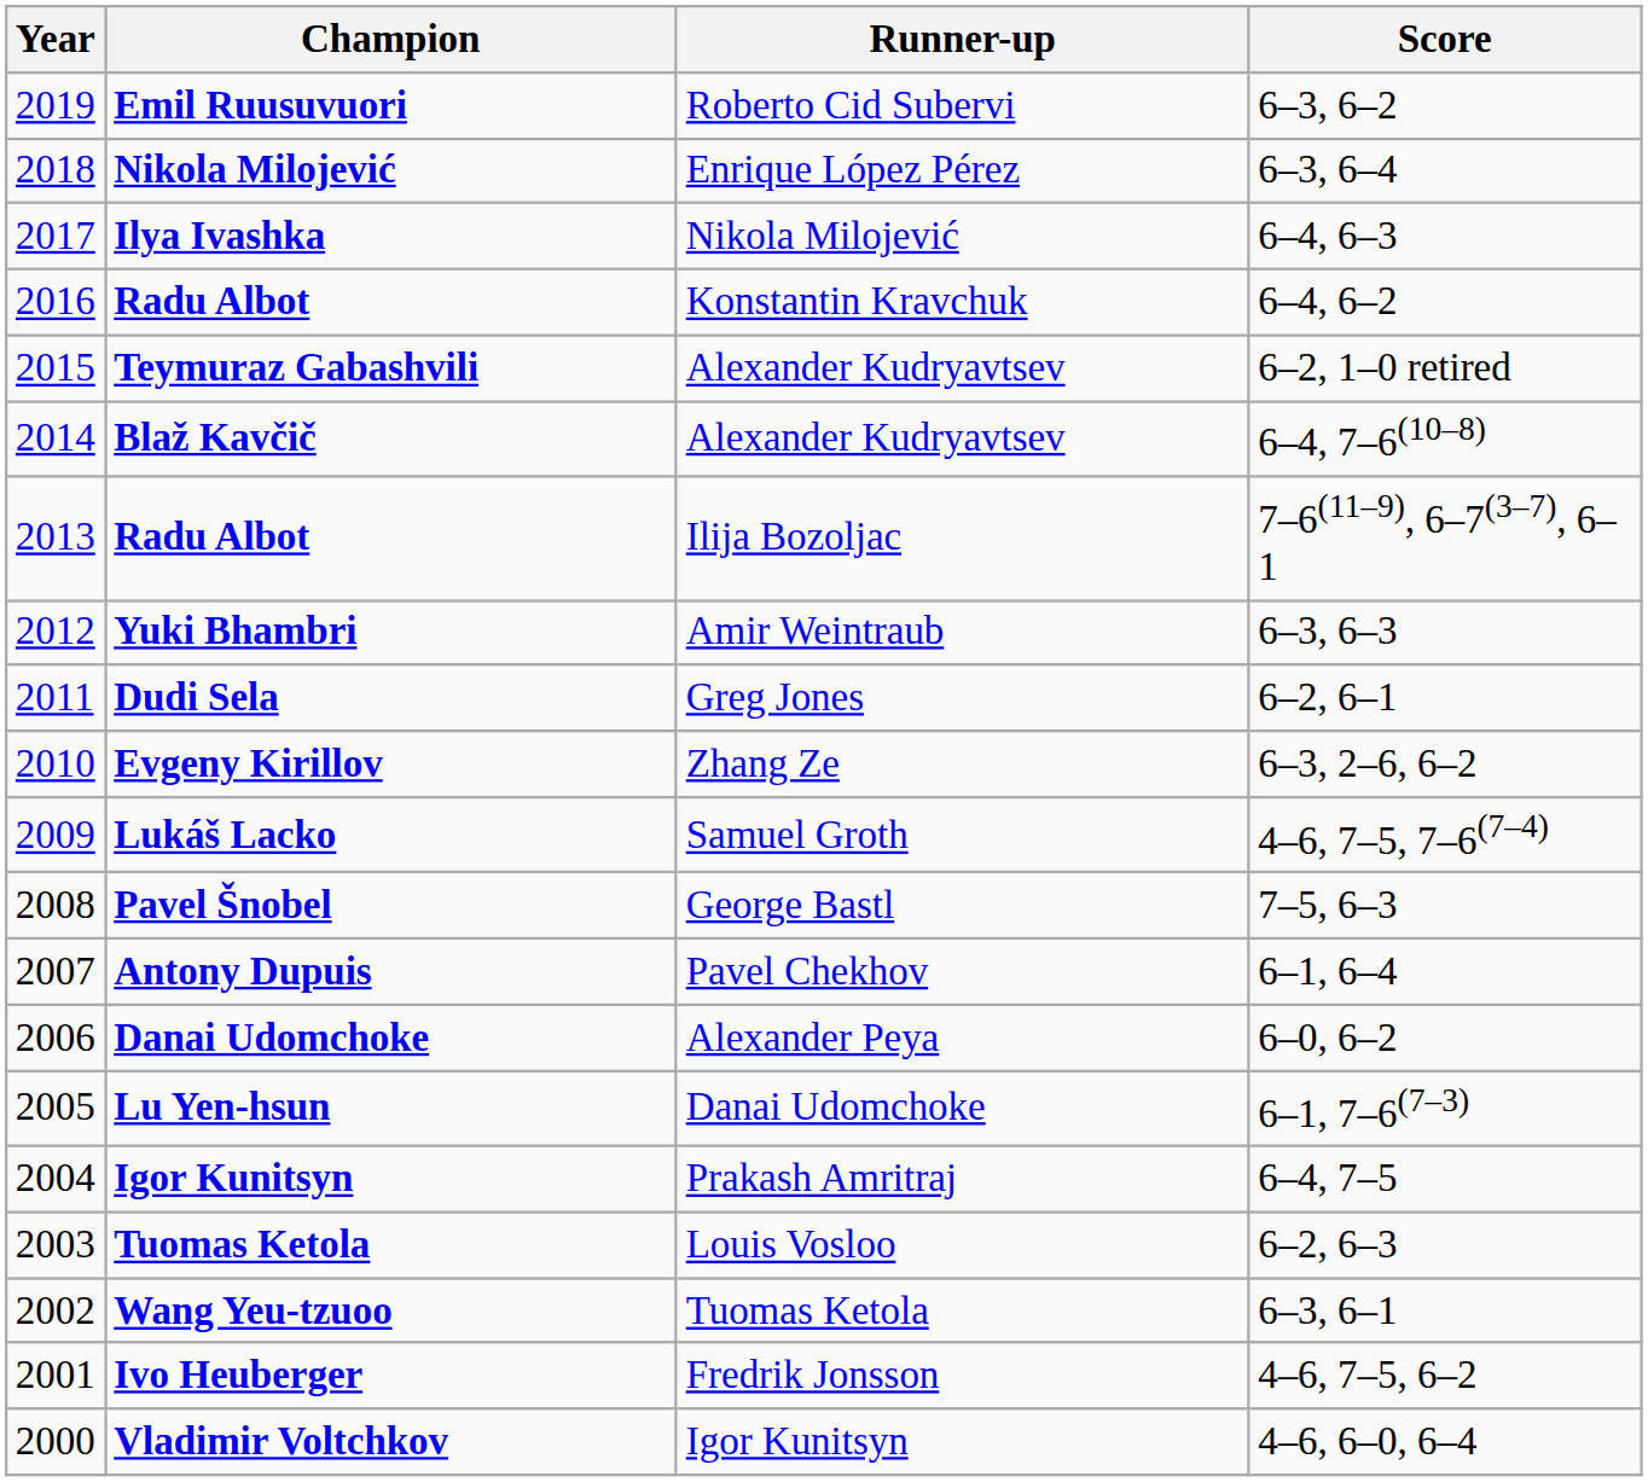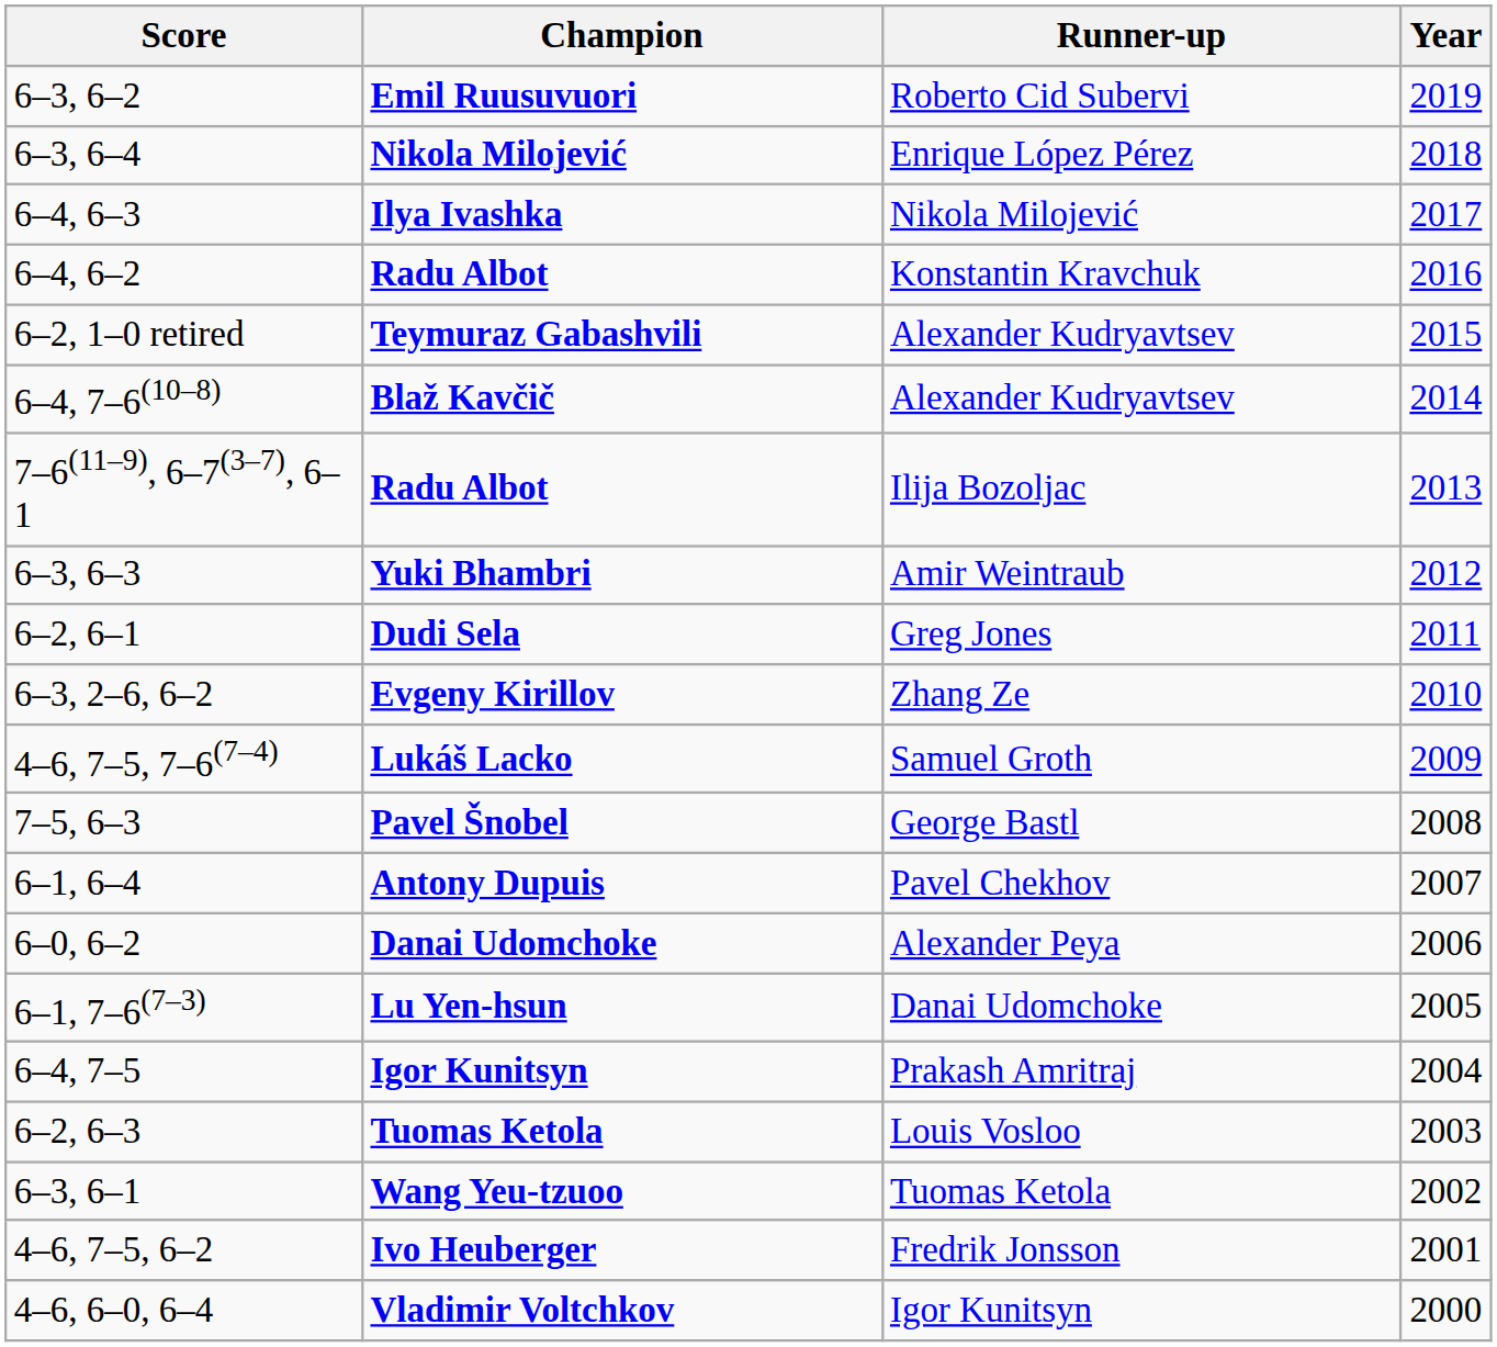columns swapped: Year <-> Score
